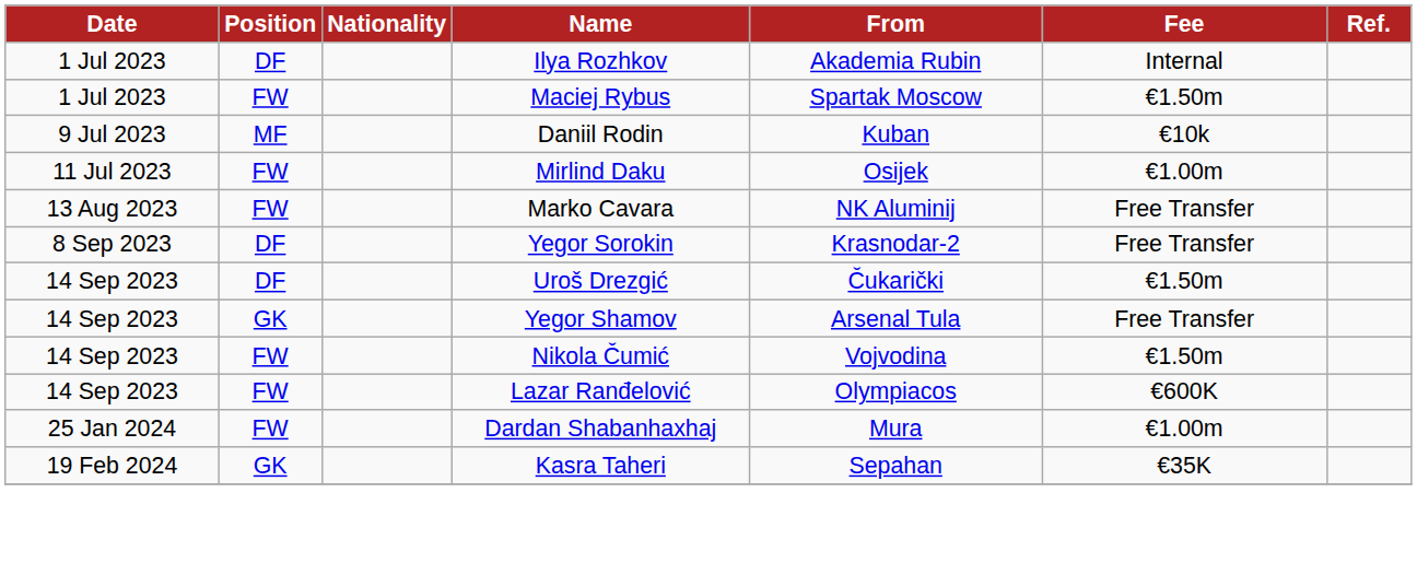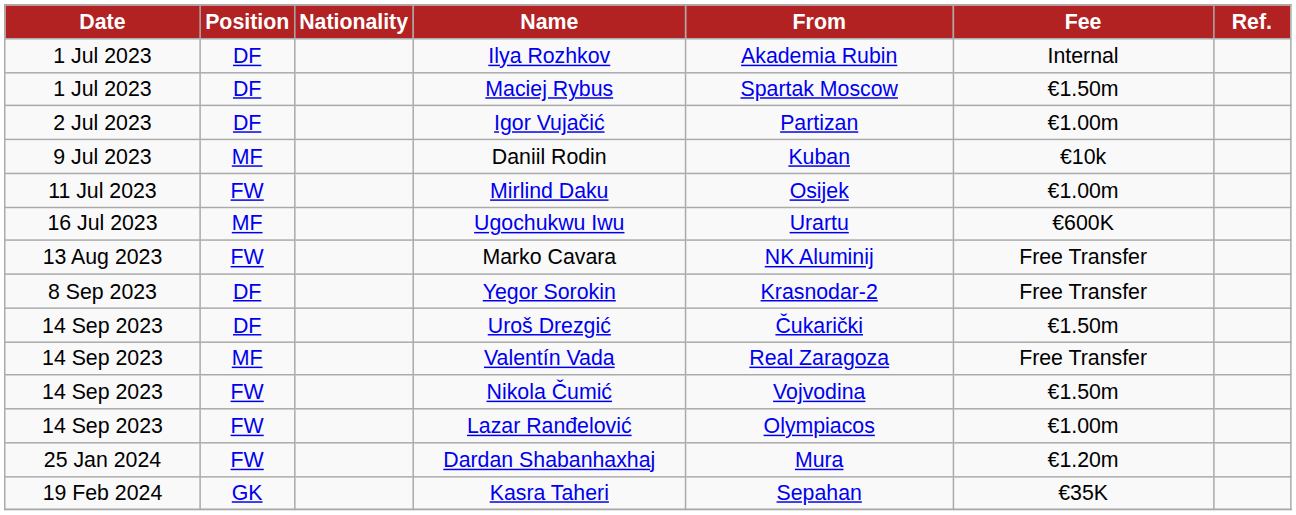Maciej Rybus | Position: FW -> DF
+ row: 2 Jul 2023 | DF | Igor Vujačić | Partizan | €1.00m
+ row: 16 Jul 2023 | MF | Ugochukwu Iwu | Urartu | €600K
+ row: 14 Sep 2023 | MF | Valentín Vada | Real Zaragoza | Free Transfer
- row: 14 Sep 2023 | GK | Yegor Shamov | Arsenal Tula | Free Transfer
Lazar Ranđelović | Fee: €600K -> €1.00m
Dardan Shabanhaxhaj | Fee: €1.00m -> €1.20m
